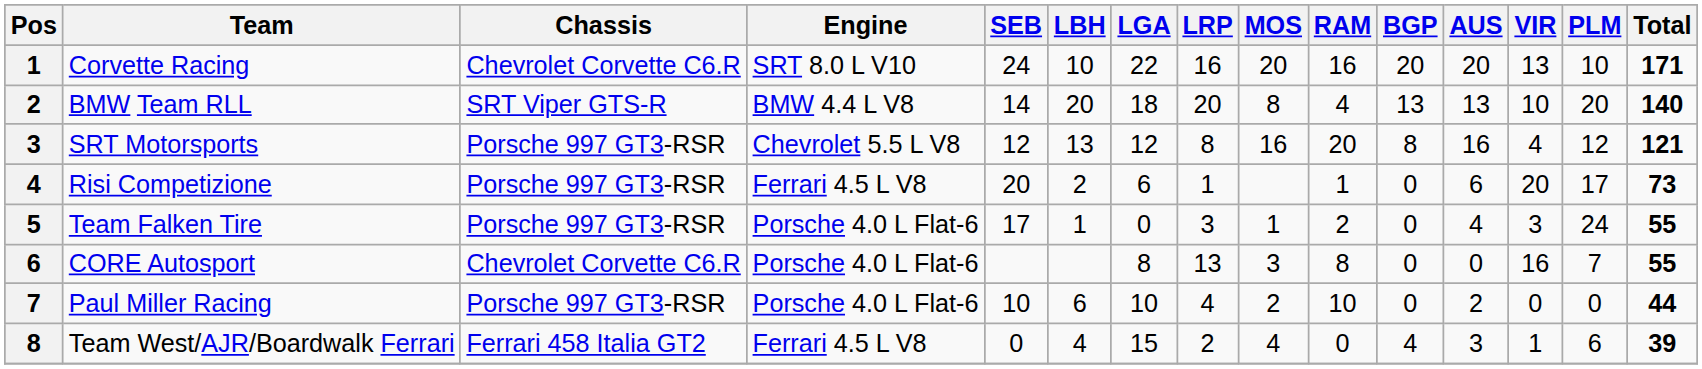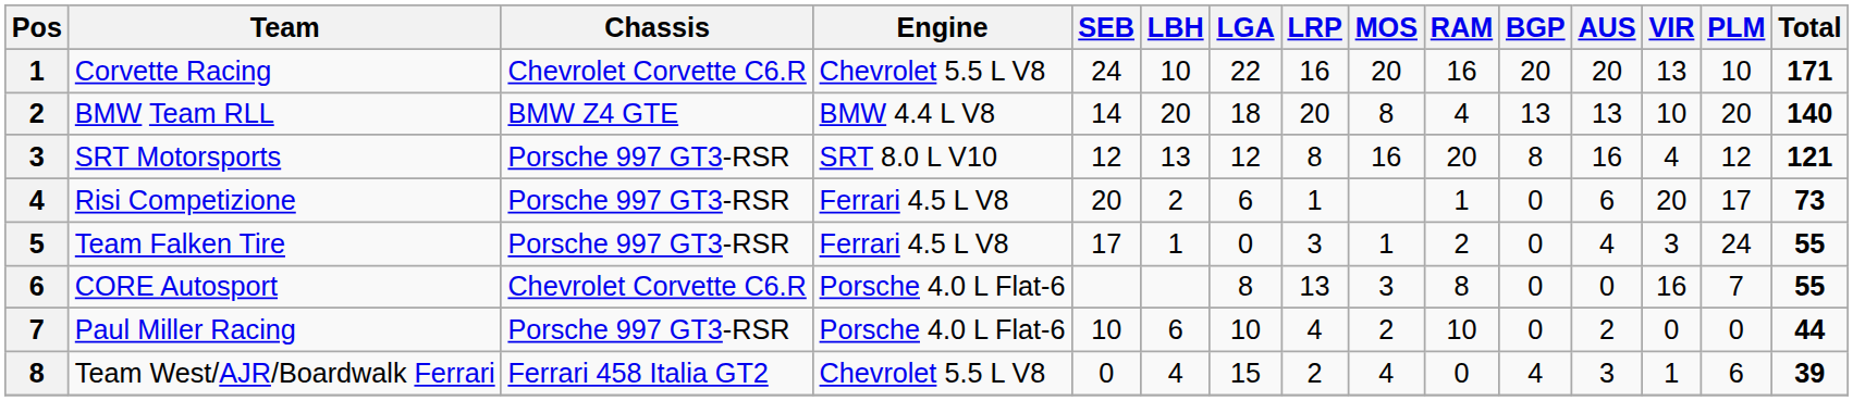Corvette Racing | Engine: SRT 8.0 L V10 -> Chevrolet 5.5 L V8
BMW Team RLL | Chassis: SRT Viper GTS-R -> BMW Z4 GTE
SRT Motorsports | Engine: Chevrolet 5.5 L V8 -> SRT 8.0 L V10
Team Falken Tire | Engine: Porsche 4.0 L Flat-6 -> Ferrari 4.5 L V8
Team West/AJR/Boardwalk Ferrari | Engine: Ferrari 4.5 L V8 -> Chevrolet 5.5 L V8
